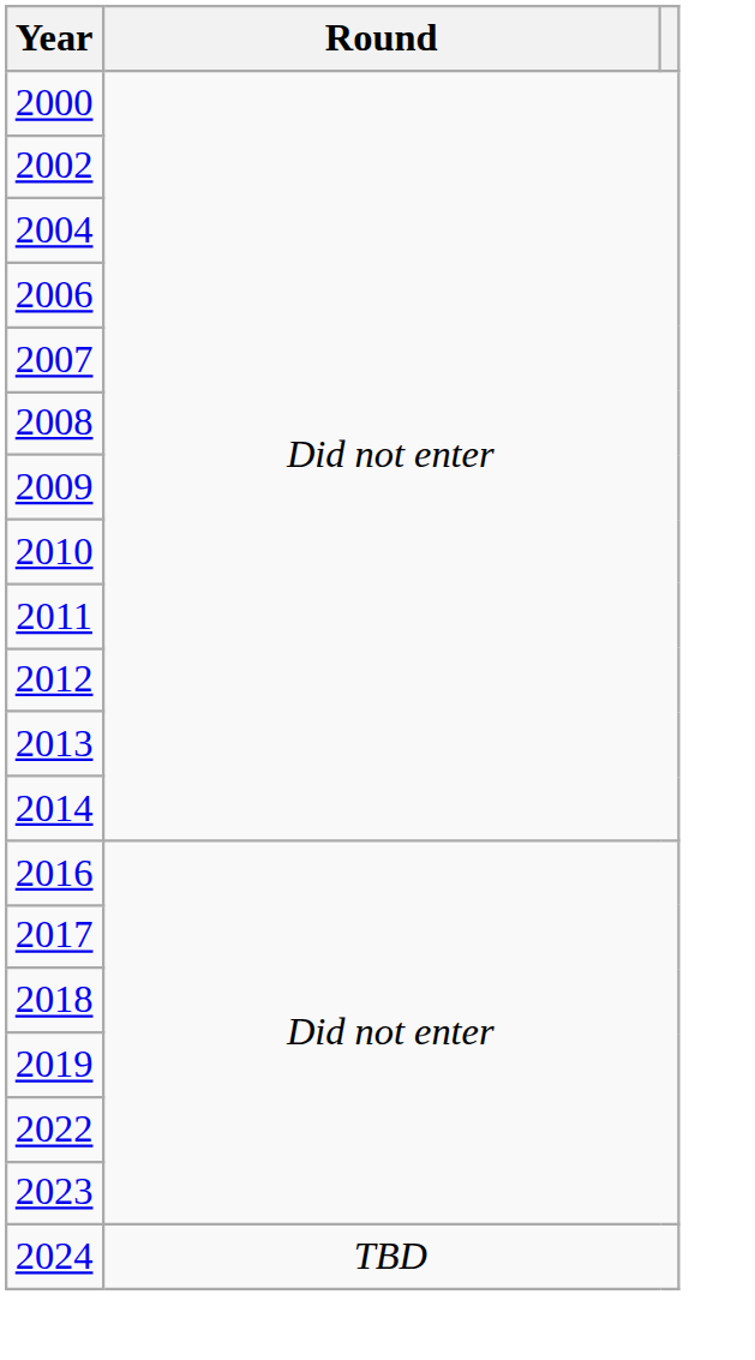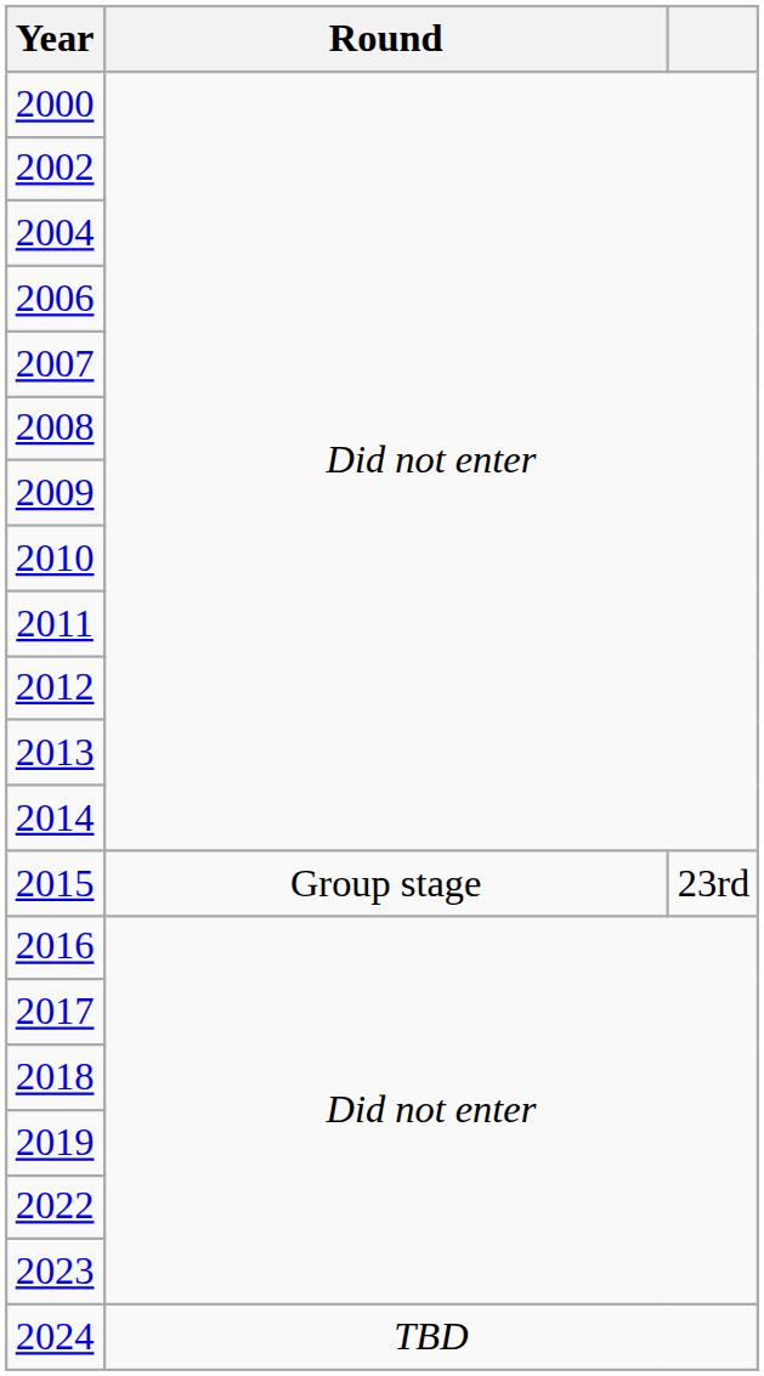+ row: 2015 | Group stage | 23rd
